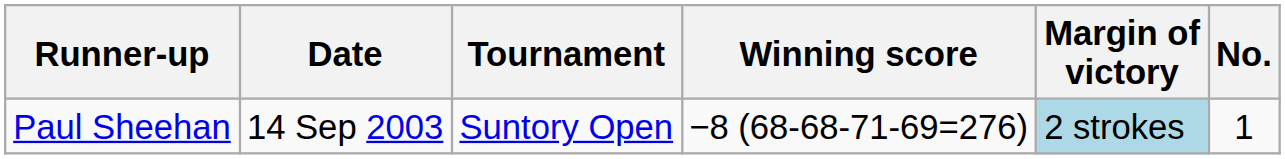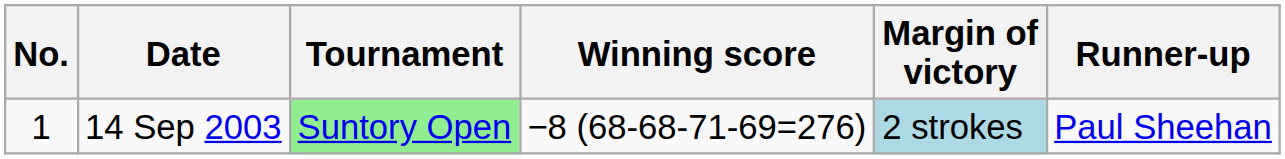columns swapped: No. <-> Runner-up
14 Sep 2003 | Tournament: no background -> lightgreen background
